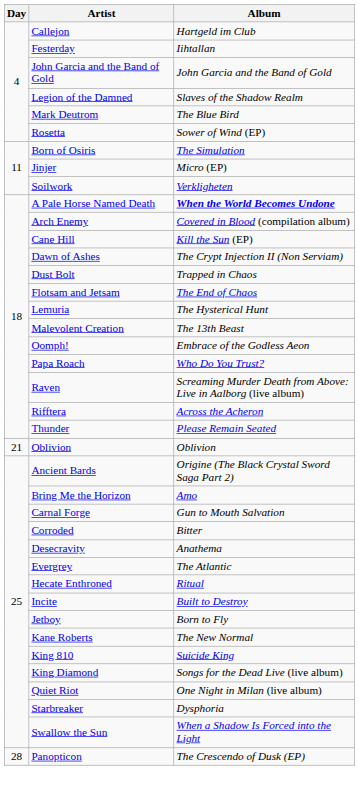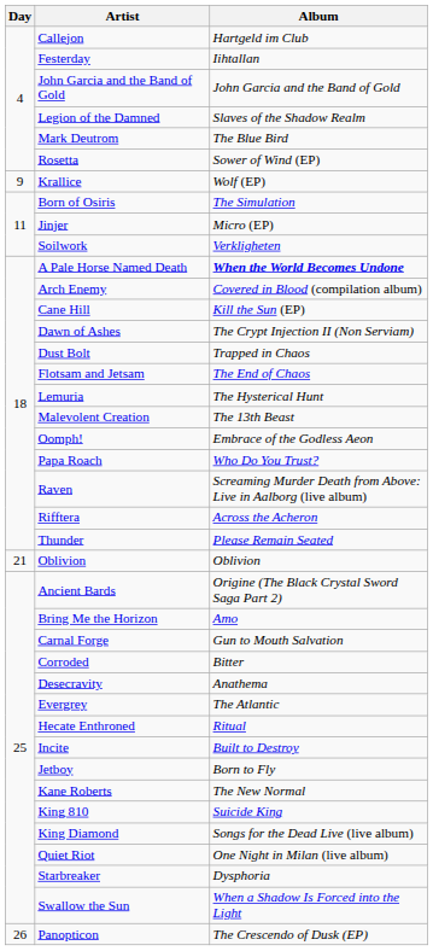+ row: 9 | Krallice | Wolf (EP)
Panopticon | Day: 28 -> 26
